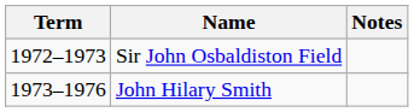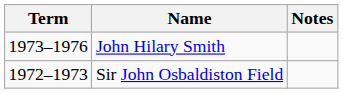rows swapped: Sir John Osbaldiston Field <-> John Hilary Smith
